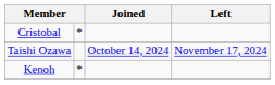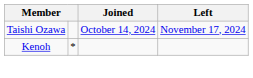- row: Cristobal | *
